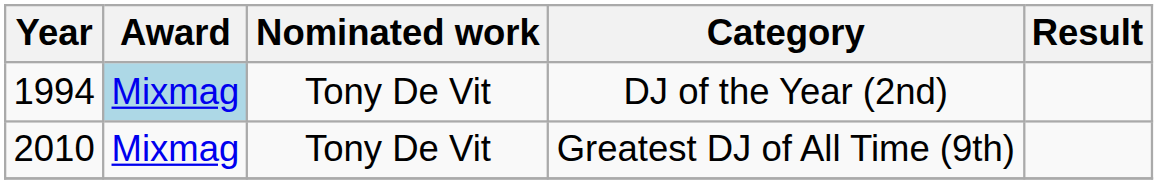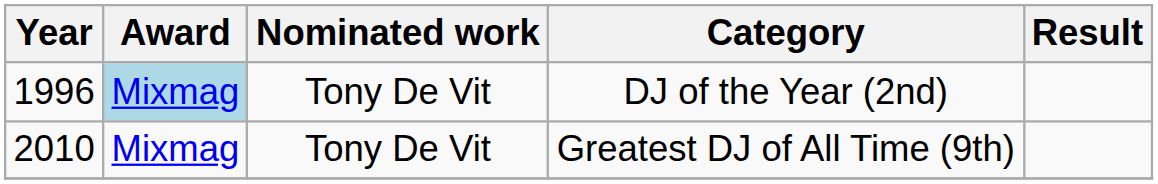DJ of the Year (2nd) | Year: 1994 -> 1996
